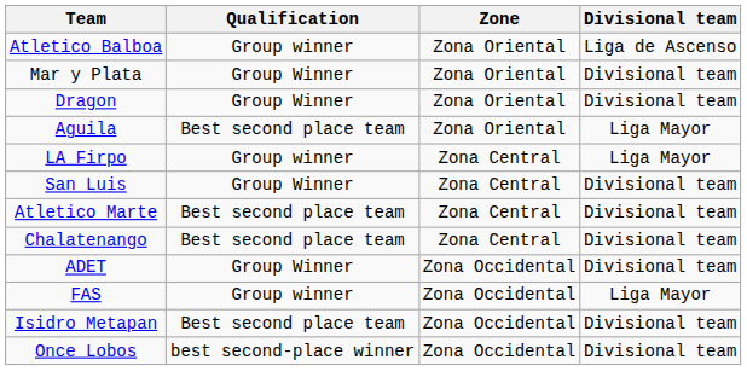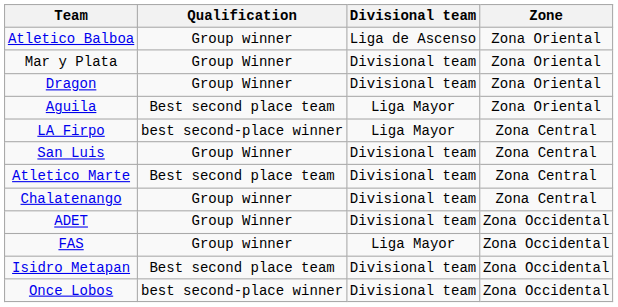columns swapped: Divisional team <-> Zone
LA Firpo | Qualification: Group winner -> best second-place winner
Chalatenango | Qualification: Best second place team -> Group winner
